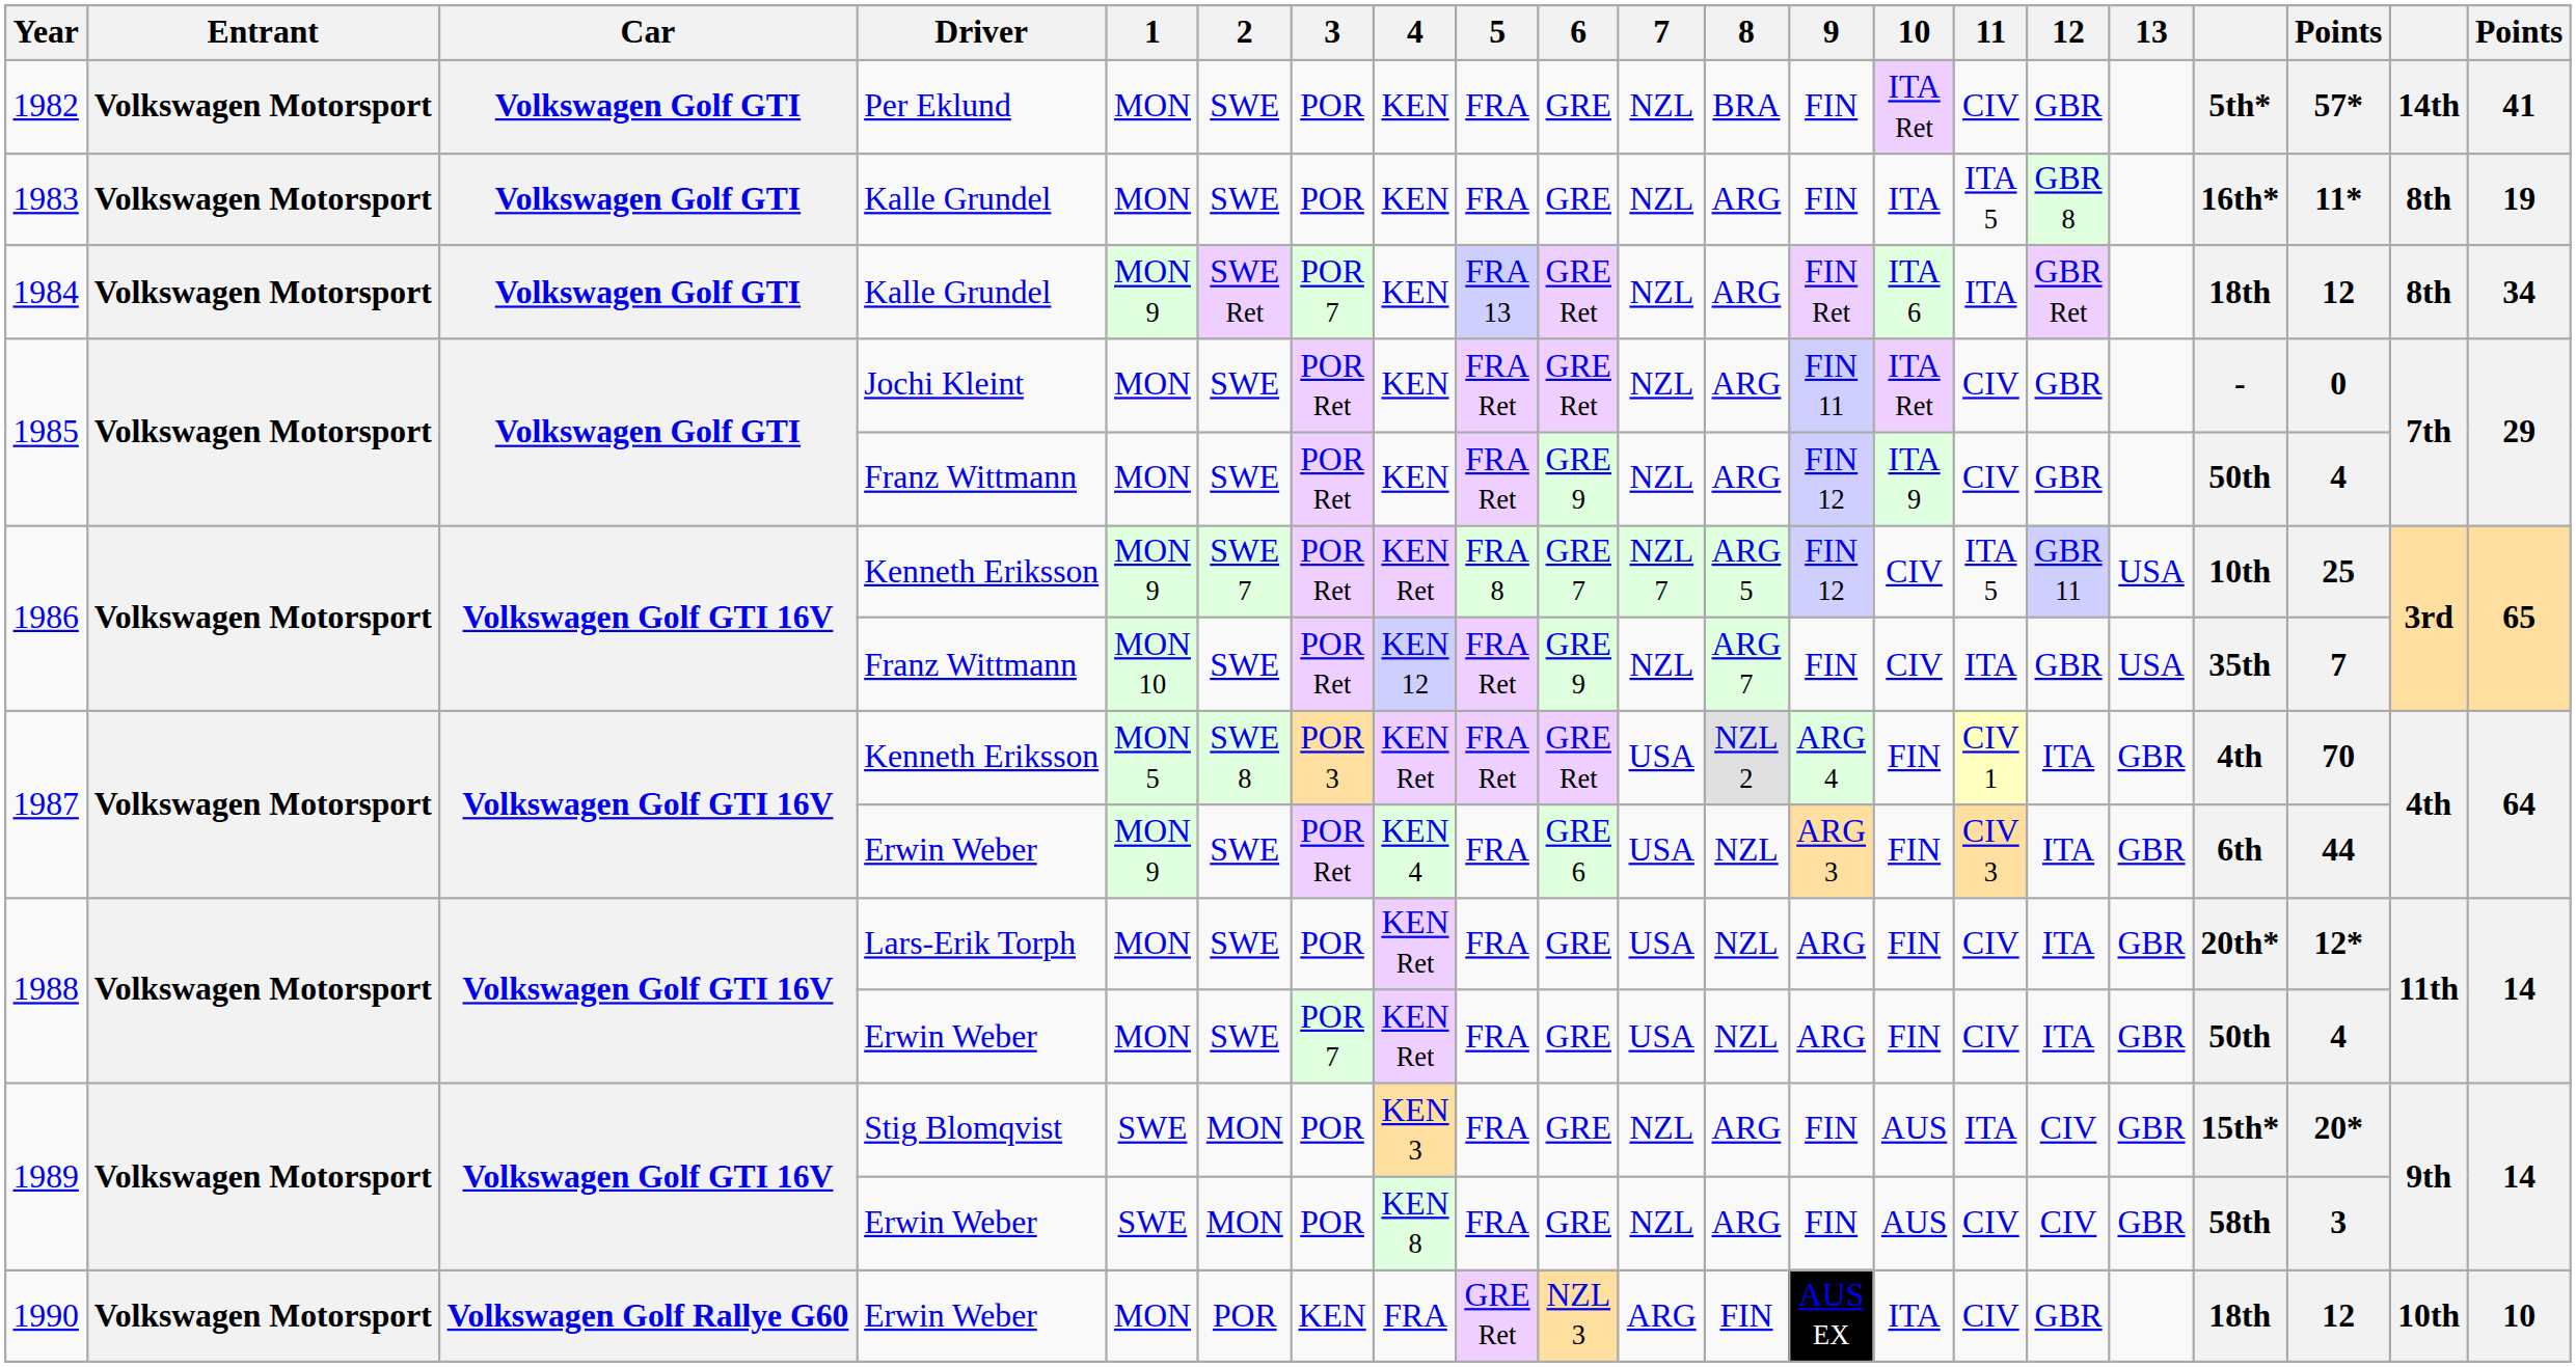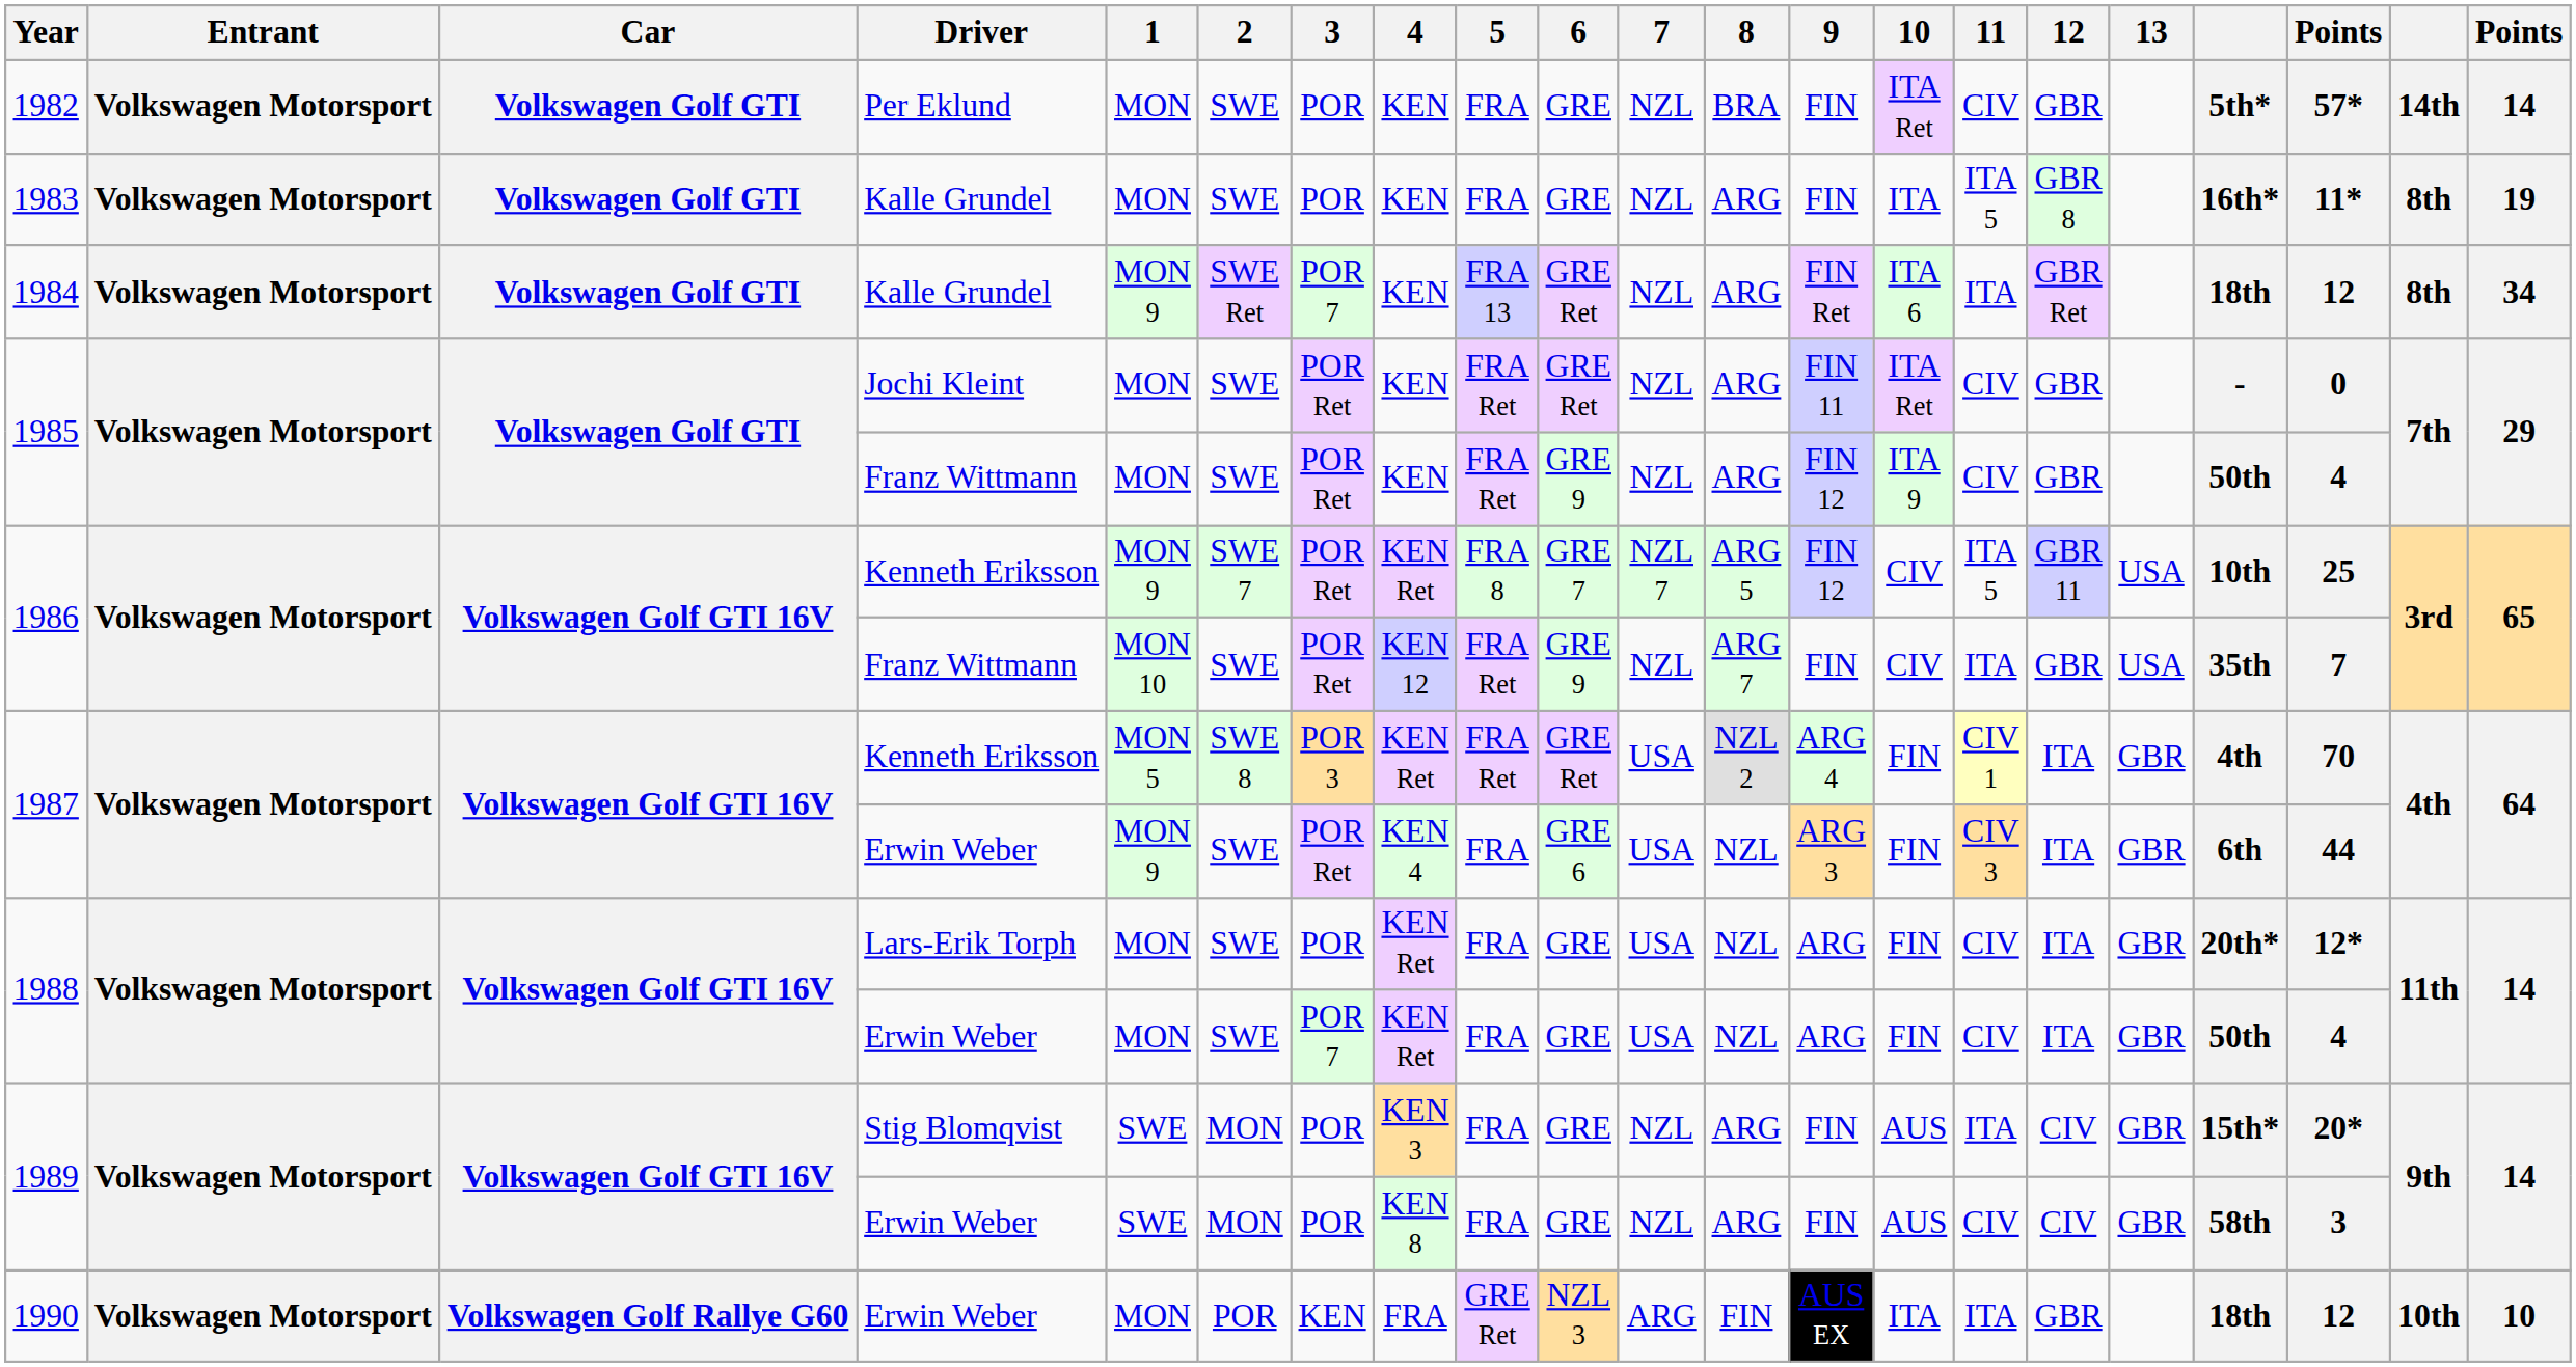1982 | column 21: 41 -> 14
1990 | 11: CIV -> ITA
